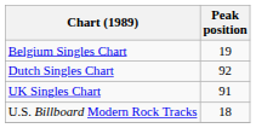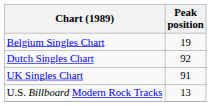U.S. Billboard Modern Rock Tracks | Peak position: 18 -> 13
